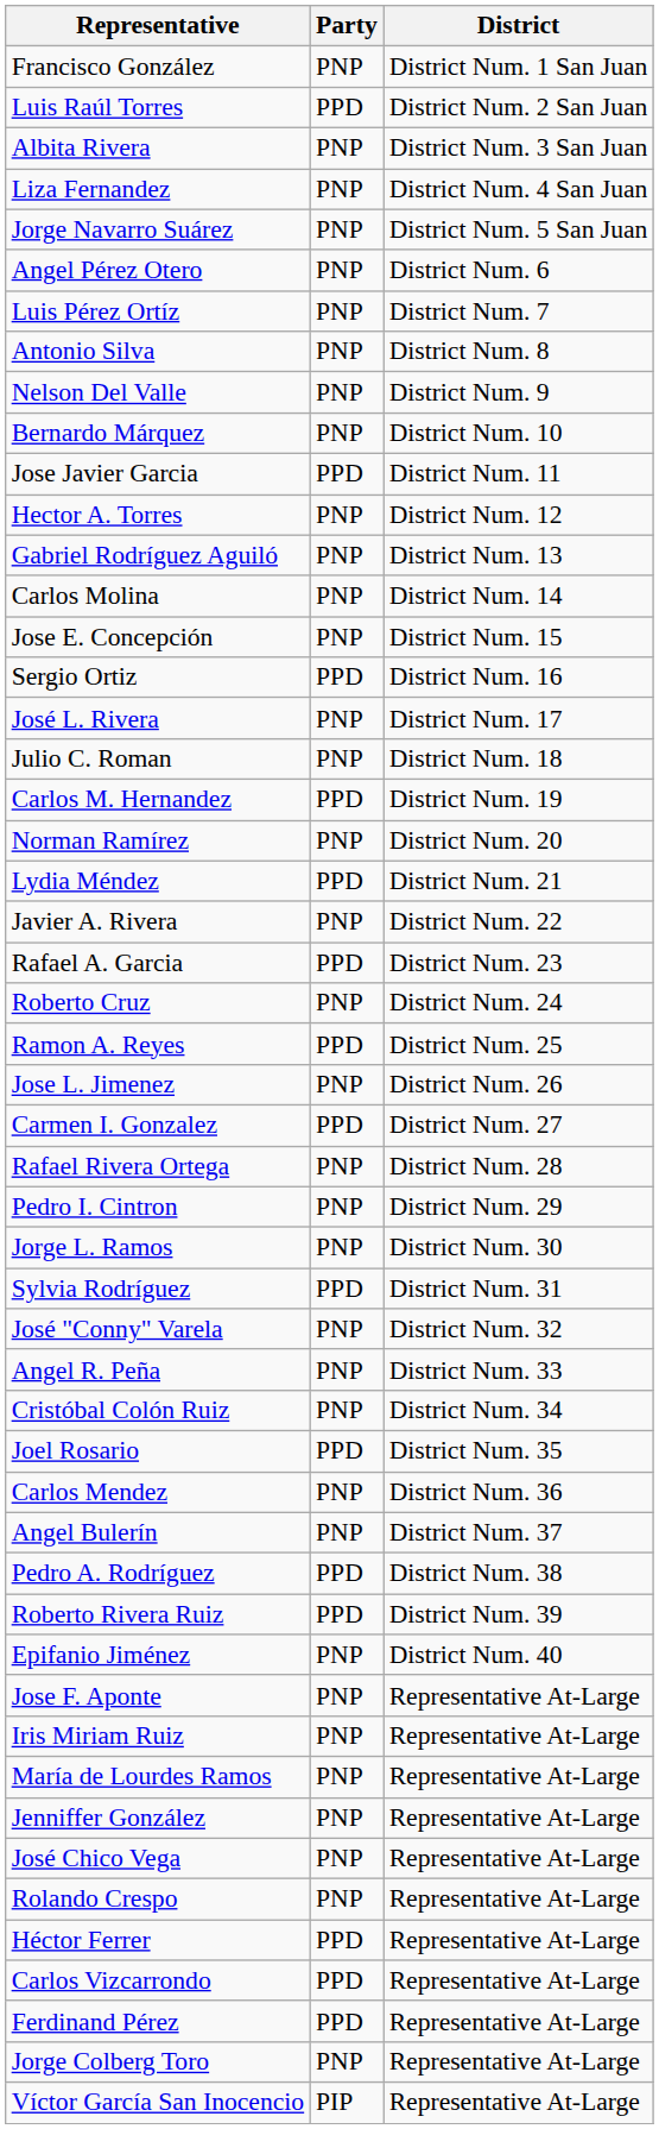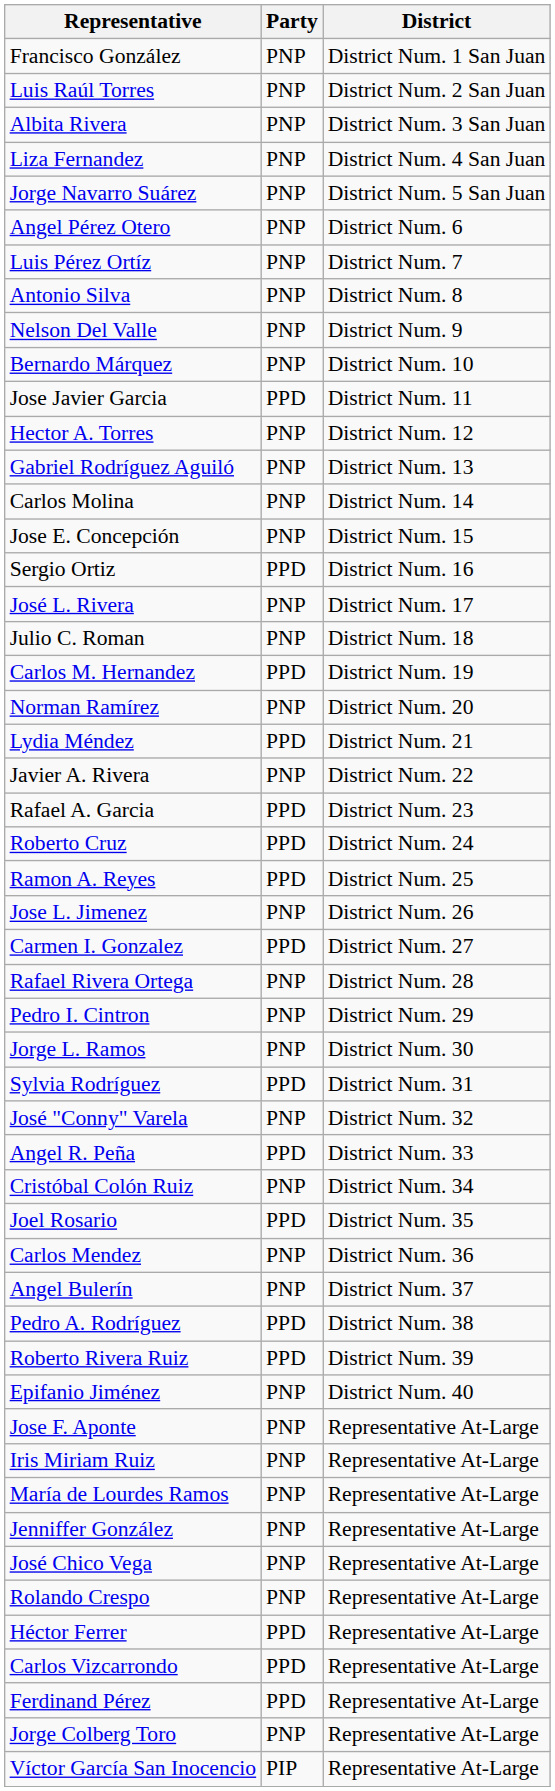Luis Raúl Torres | Party: PPD -> PNP
Roberto Cruz | Party: PNP -> PPD
Angel R. Peña | Party: PNP -> PPD
